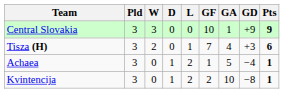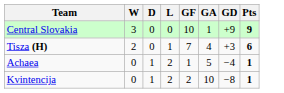- column: Pld | 3 | 3 | 3 | 3
